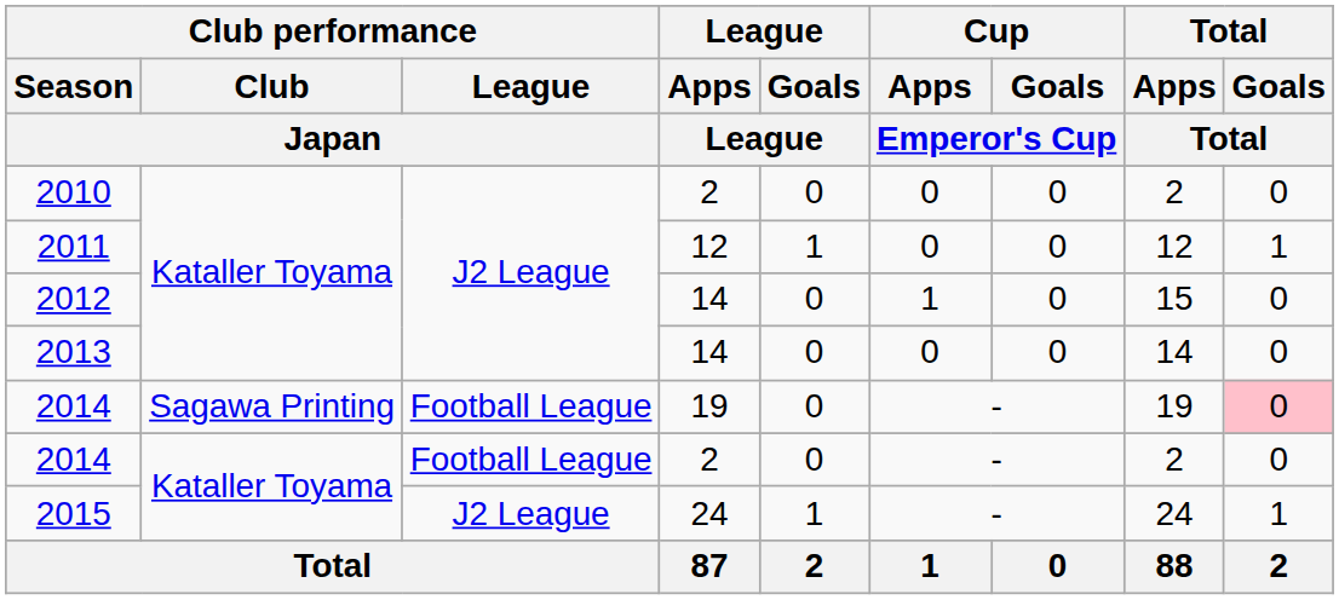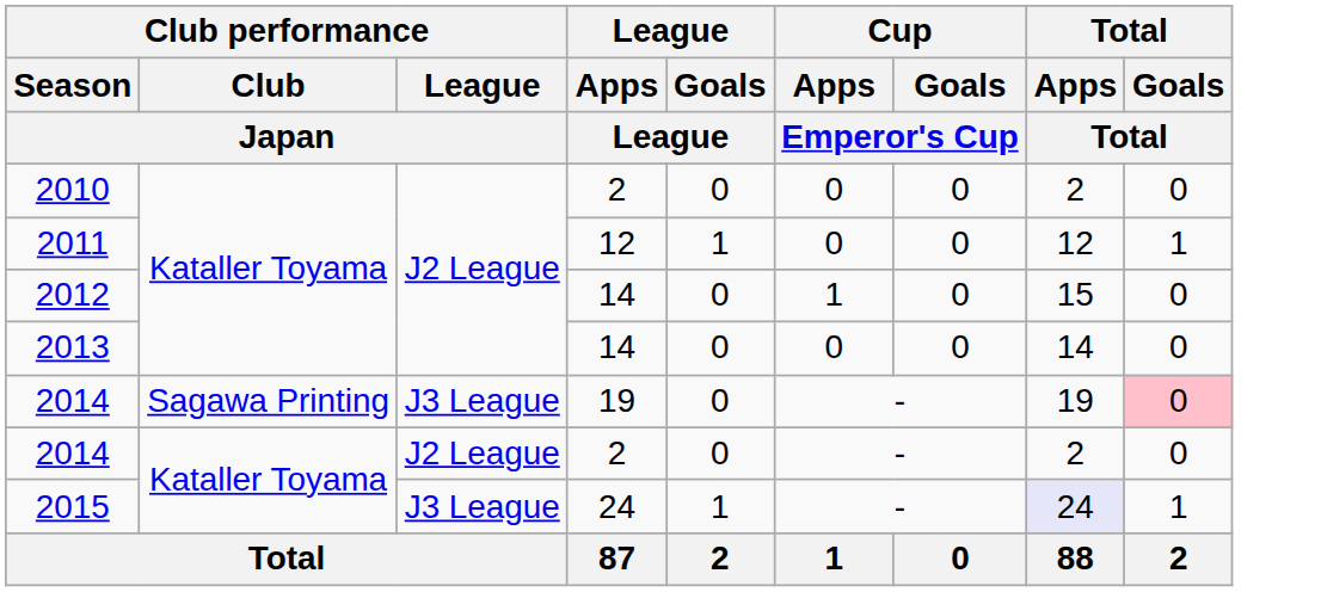2014 / 19 | Club performance / League / Japan: Football League -> J3 League
2014 / 2 | Club performance / League / Japan: Football League -> J2 League
2015 | Club performance / League / Japan: J2 League -> J3 League
2015 | Total / Apps / Total: no background -> lavender background
